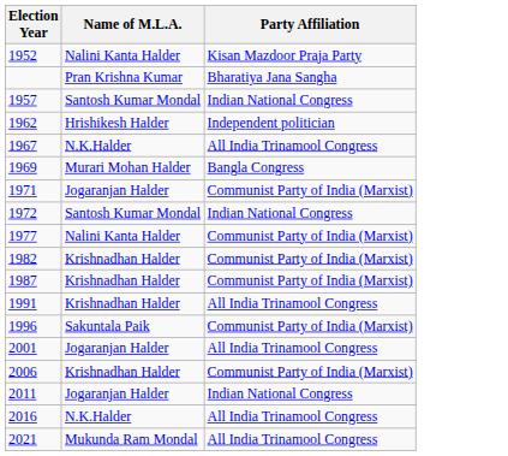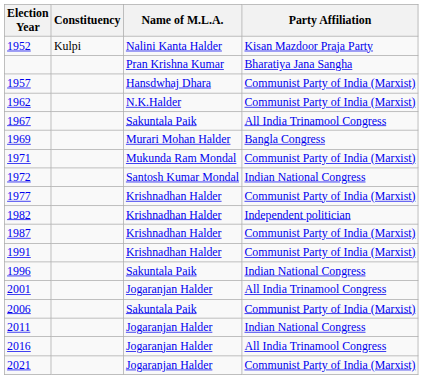+ column: Constituency | Kulpi
1957 | Name of M.L.A.: Santosh Kumar Mondal -> Hansdwhaj Dhara
1957 | Party Affiliation: Indian National Congress -> Communist Party of India (Marxist)
1962 | Name of M.L.A.: Hrishikesh Halder -> N.K.Halder
1962 | Party Affiliation: Independent politician -> Communist Party of India (Marxist)
1967 | Name of M.L.A.: N.K.Halder -> Sakuntala Paik
1971 | Name of M.L.A.: Jogaranjan Halder -> Mukunda Ram Mondal
1977 | Name of M.L.A.: Nalini Kanta Halder -> Krishnadhan Halder
1982 | Party Affiliation: Communist Party of India (Marxist) -> Independent politician
1991 | Party Affiliation: All India Trinamool Congress -> Communist Party of India (Marxist)
1996 | Party Affiliation: Communist Party of India (Marxist) -> Indian National Congress
2006 | Name of M.L.A.: Krishnadhan Halder -> Sakuntala Paik
2016 | Name of M.L.A.: N.K.Halder -> Jogaranjan Halder
2021 | Name of M.L.A.: Mukunda Ram Mondal -> Jogaranjan Halder
2021 | Party Affiliation: All India Trinamool Congress -> Communist Party of India (Marxist)
